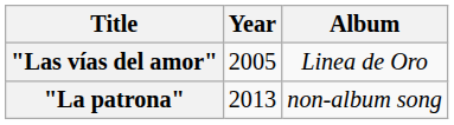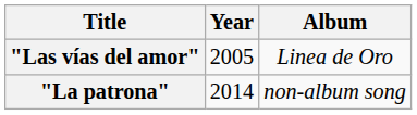"La patrona" | Year: 2013 -> 2014
